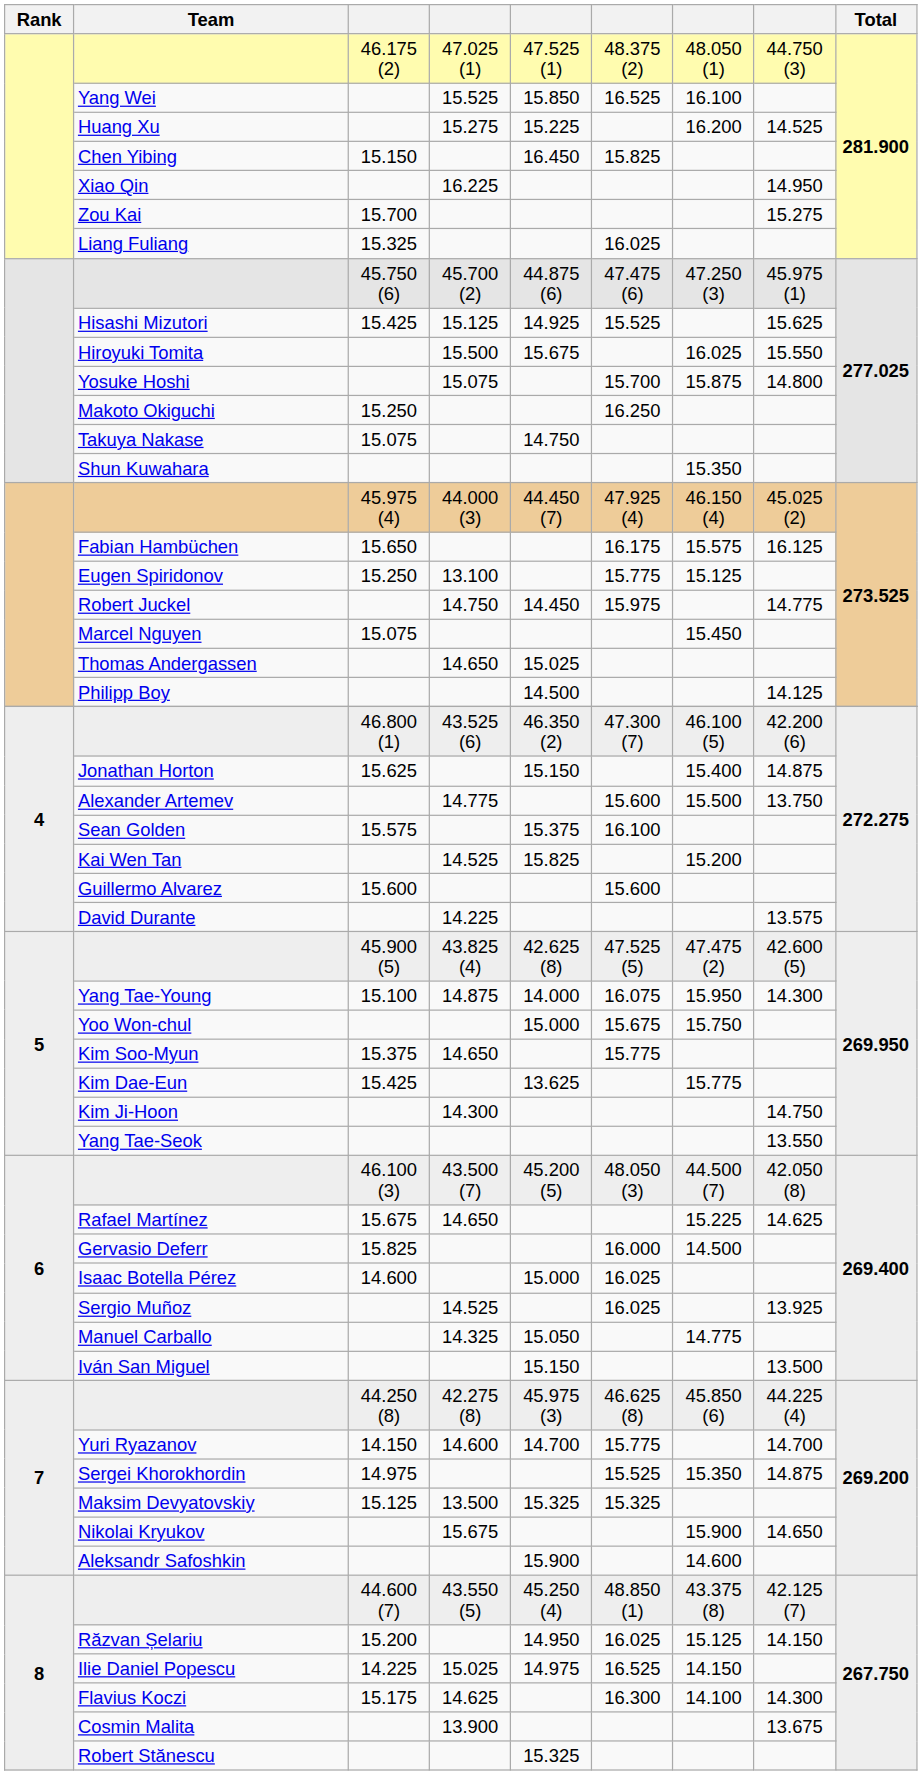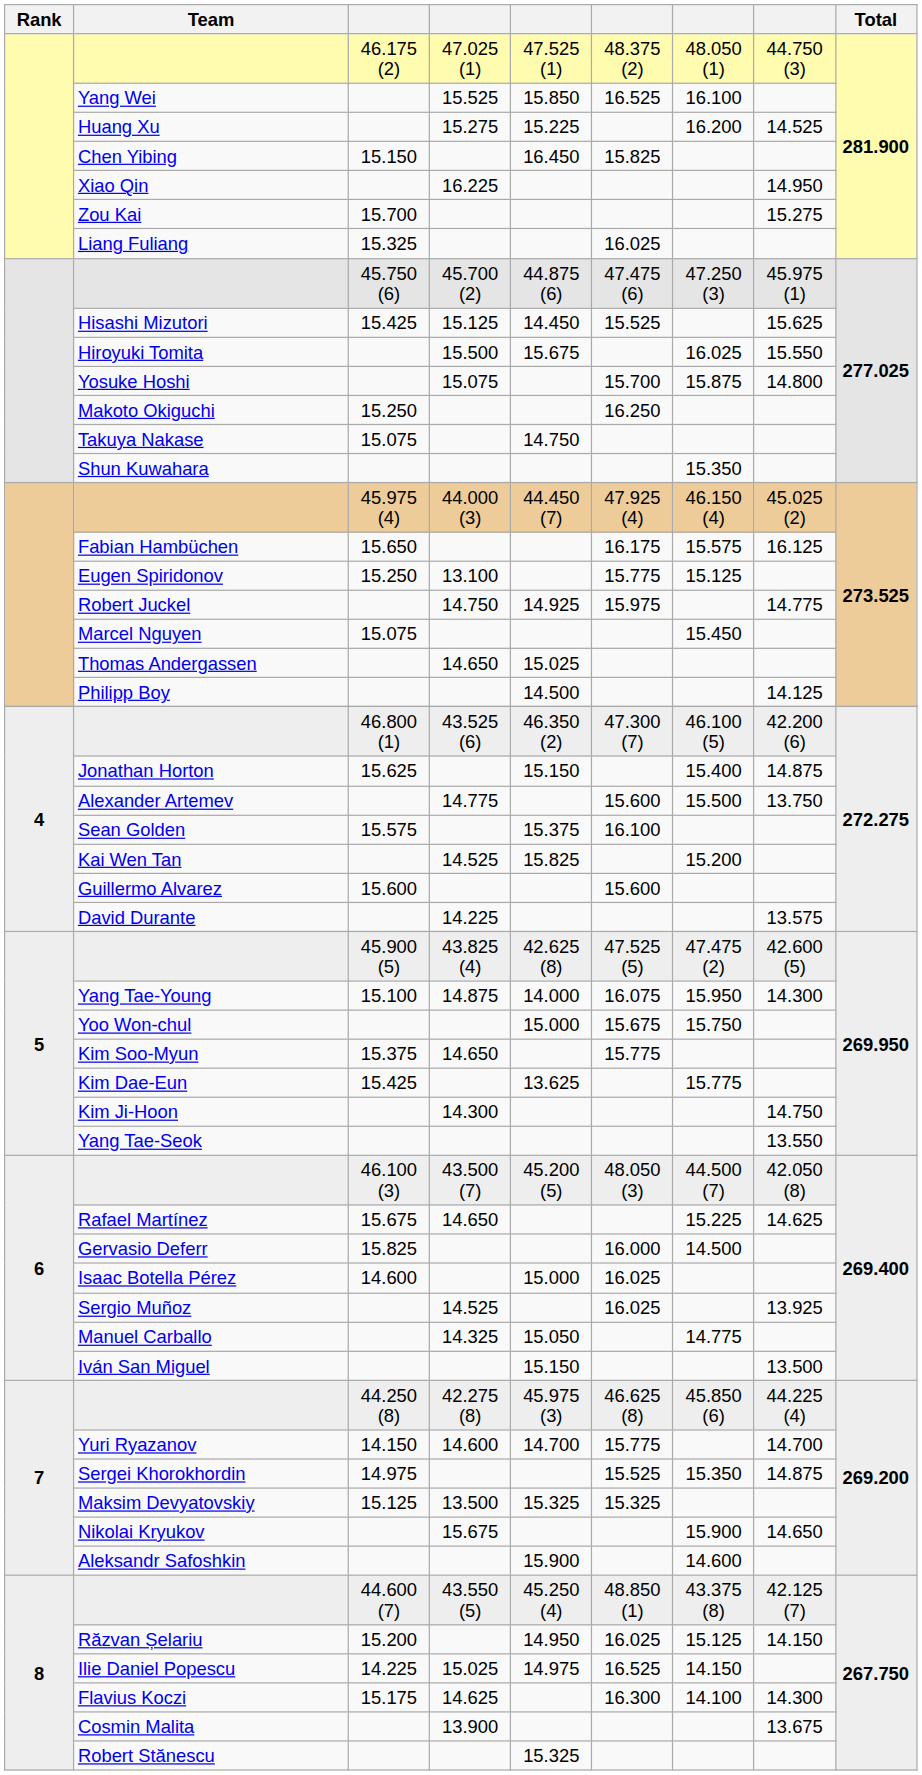Hisashi Mizutori | column 5: 14.925 -> 14.450
Robert Juckel | column 5: 14.450 -> 14.925
